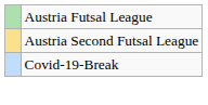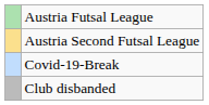+ row: Club disbanded
